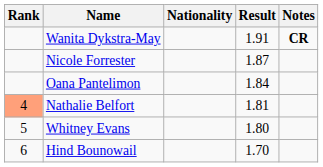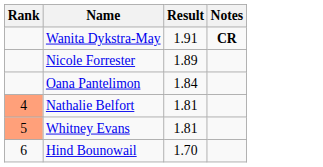- column: Nationality
Nicole Forrester | Result: 1.87 -> 1.89
Whitney Evans | Rank: no background -> lightsalmon background
Whitney Evans | Result: 1.80 -> 1.81
